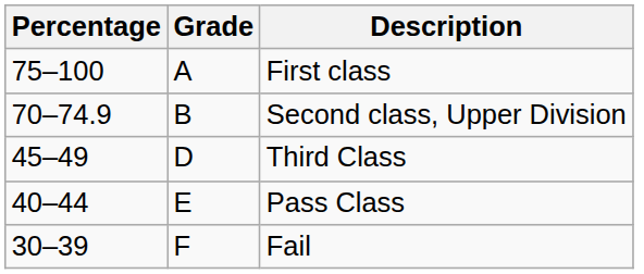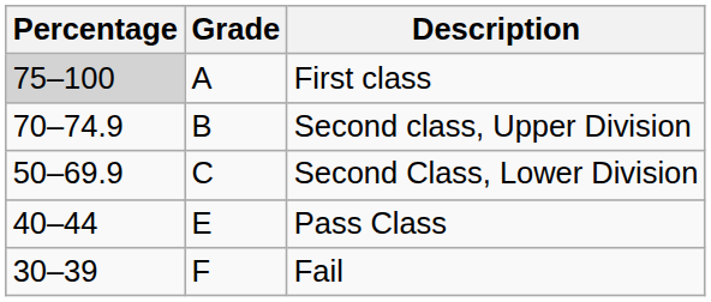First class | Percentage: no background -> lightgrey background
+ row: 50–69.9 | C | Second Class, Lower Division
- row: 45–49 | D | Third Class
